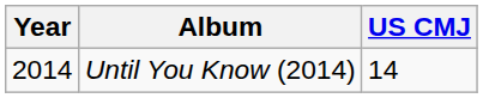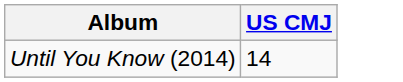- column: Year | 2014
